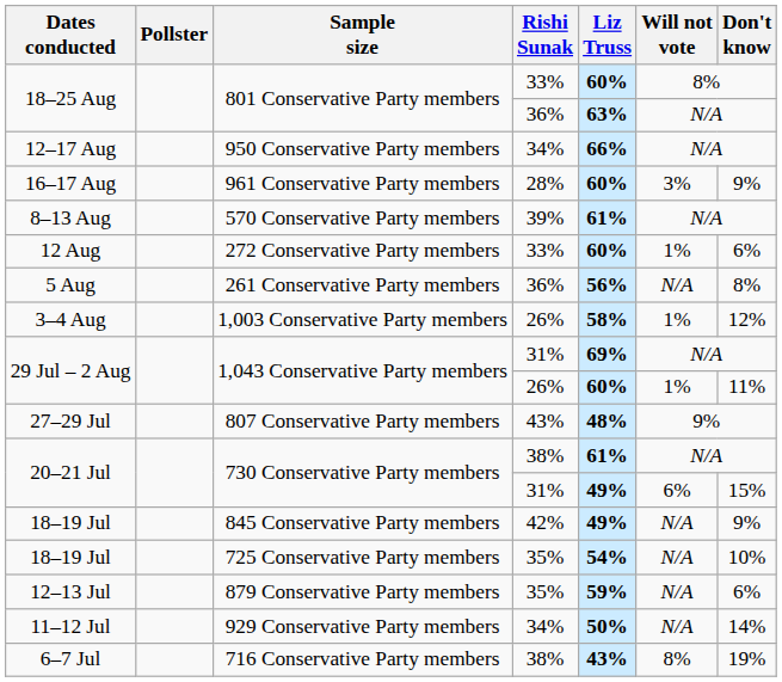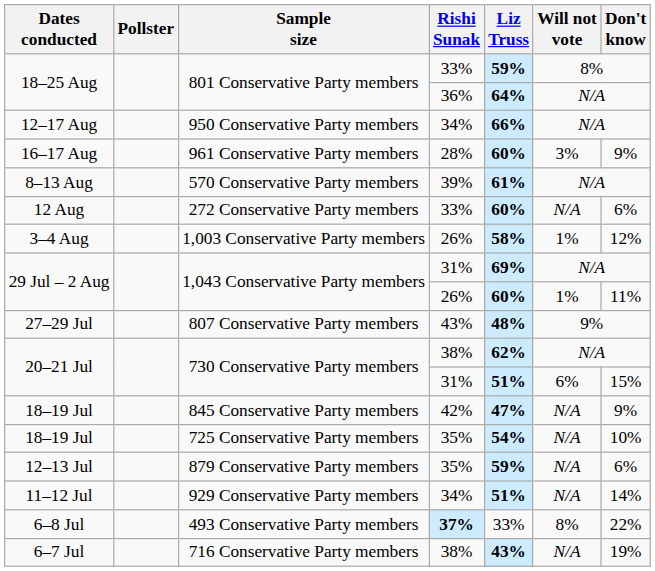801 Conservative Party members / 33% | Liz Truss: 60% -> 59%
801 Conservative Party members / 36% | Liz Truss: 63% -> 64%
272 Conservative Party members | Will not vote: 1% -> N/A
- row: 5 Aug | 261 Conservative Party members | 36% | 56% | N/A | 8%
730 Conservative Party members / 38% | Liz Truss: 61% -> 62%
730 Conservative Party members / 31% | Liz Truss: 49% -> 51%
845 Conservative Party members | Liz Truss: 49% -> 47%
929 Conservative Party members | Liz Truss: 50% -> 51%
+ row: 6–8 Jul | 493 Conservative Party members | 37% | 33% | 8% | 22%
716 Conservative Party members | Will not vote: 8% -> N/A
